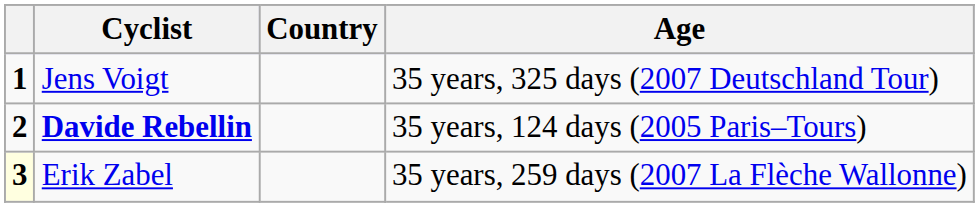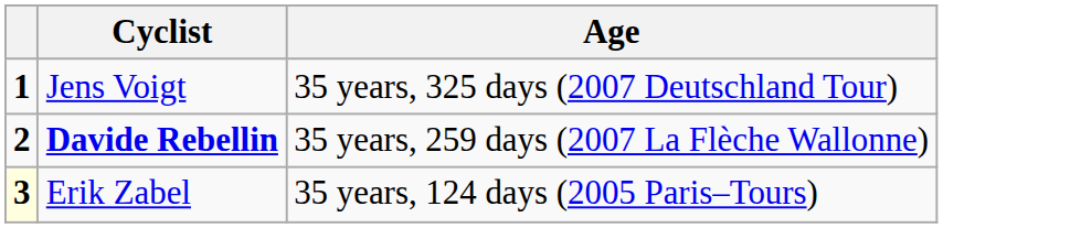- column: Country
Davide Rebellin | Age: 35 years, 124 days (2005 Paris–Tours) -> 35 years, 259 days (2007 La Flèche Wallonne)
Erik Zabel | Age: 35 years, 259 days (2007 La Flèche Wallonne) -> 35 years, 124 days (2005 Paris–Tours)
